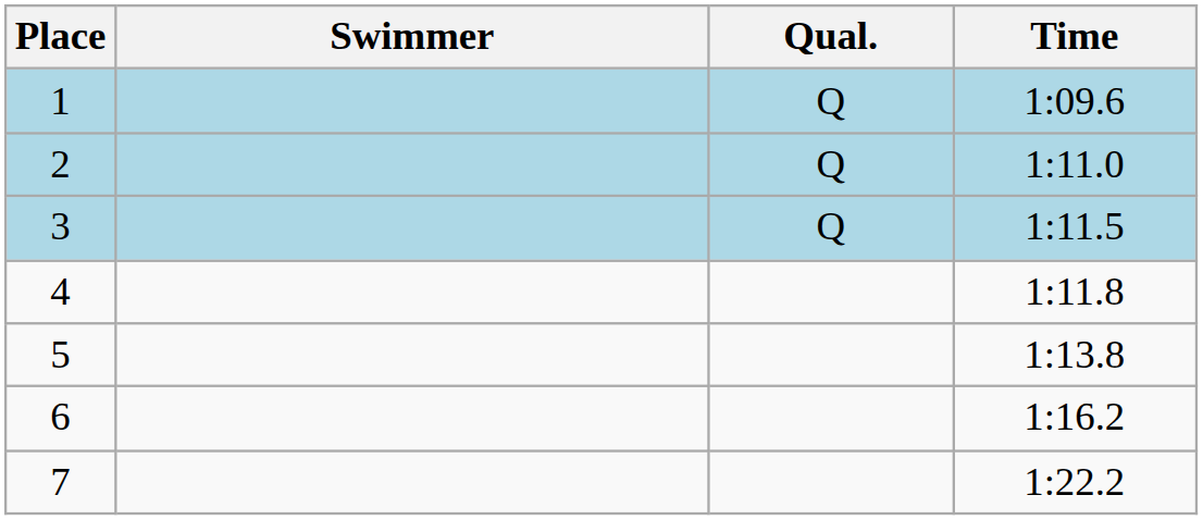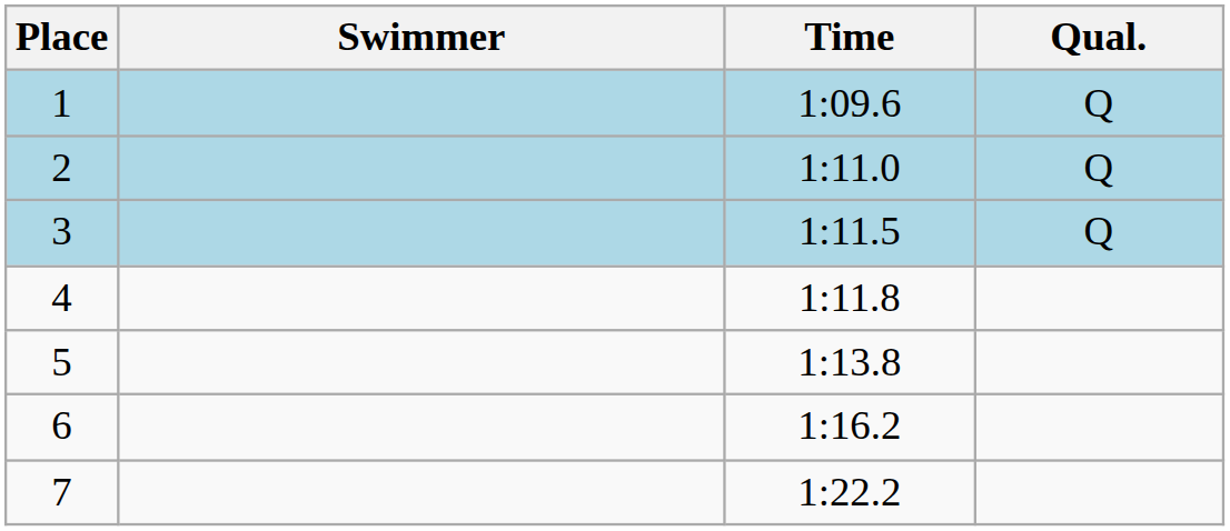columns swapped: Time <-> Qual.
